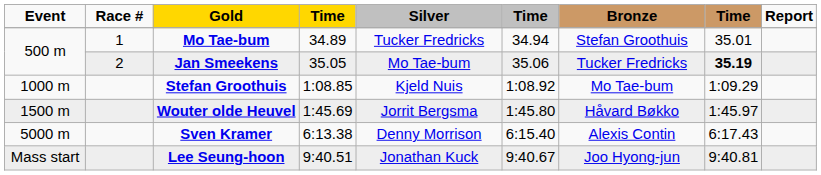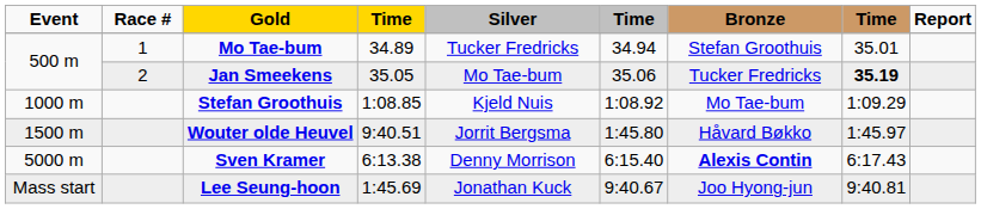Wouter olde Heuvel | column 4: 1:45.69 -> 9:40.51
Sven Kramer | Bronze: normal -> bold
Lee Seung-hoon | column 4: 9:40.51 -> 1:45.69
